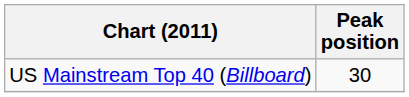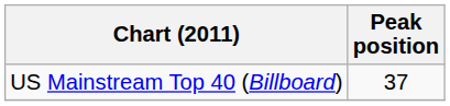US Mainstream Top 40 (Billboard) | Peak position: 30 -> 37
